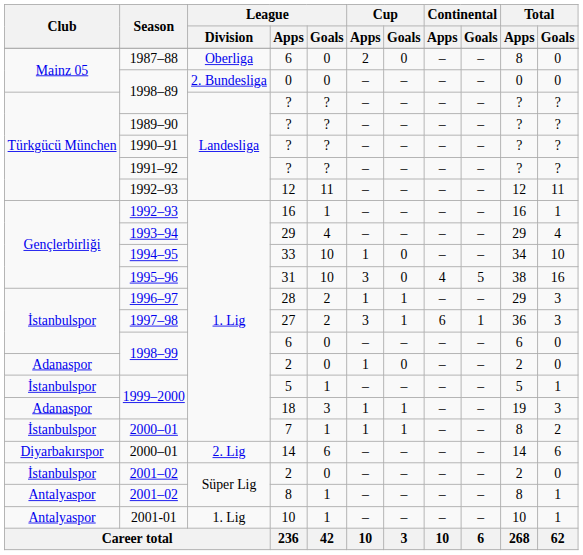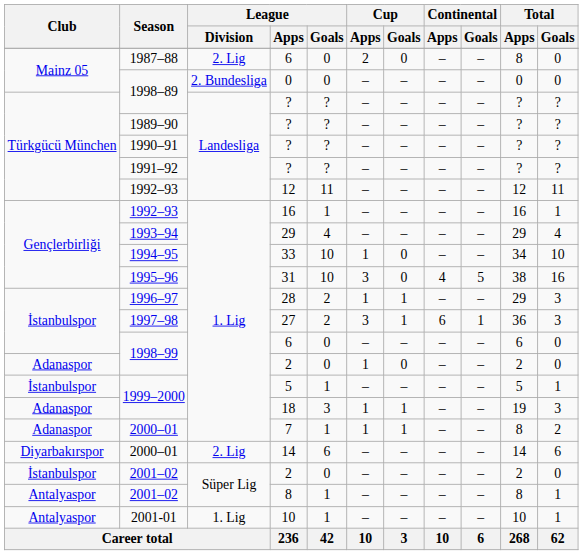1987–88 / 6 | League / Division: Oberliga -> 2. Lig
7 | Club: İstanbulspor -> Adanaspor
